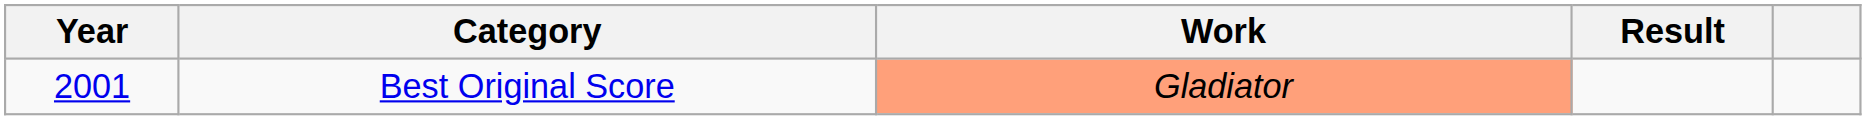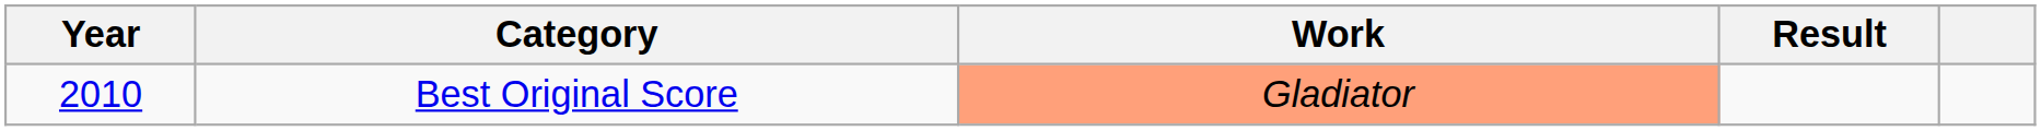Best Original Score | Year: 2001 -> 2010
